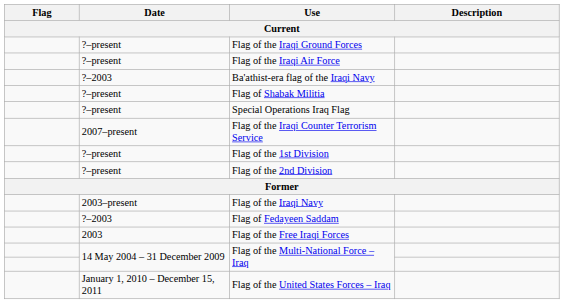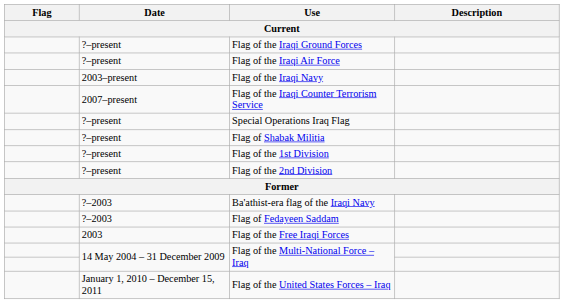rows swapped: Flag of the Iraqi Navy <-> Ba'athist-era flag of the Iraqi Navy
rows swapped: Flag of the Iraqi Counter Terrorism Service <-> Flag of Shabak Militia
